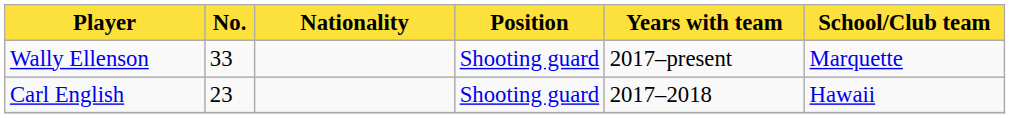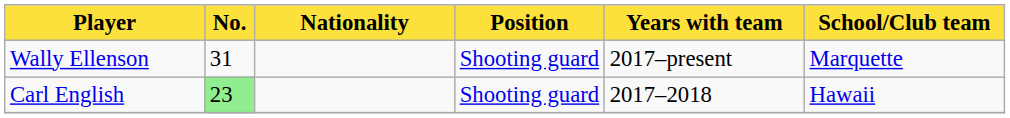Wally Ellenson | No.: 33 -> 31
Carl English | No.: no background -> lightgreen background
